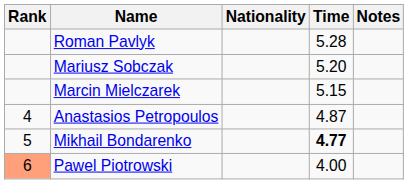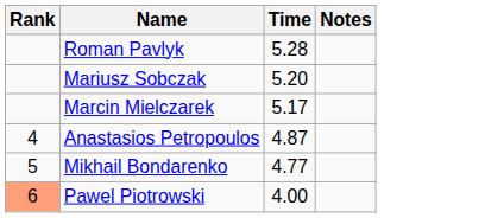- column: Nationality
Marcin Mielczarek | Time: 5.15 -> 5.17
Mikhail Bondarenko | Time: bold -> normal
